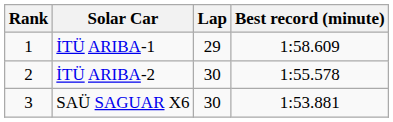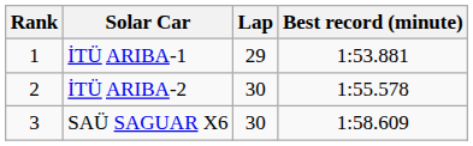İTÜ ARIBA-1 | Best record (minute): 1:58.609 -> 1:53.881
SAÜ SAGUAR X6 | Best record (minute): 1:53.881 -> 1:58.609
